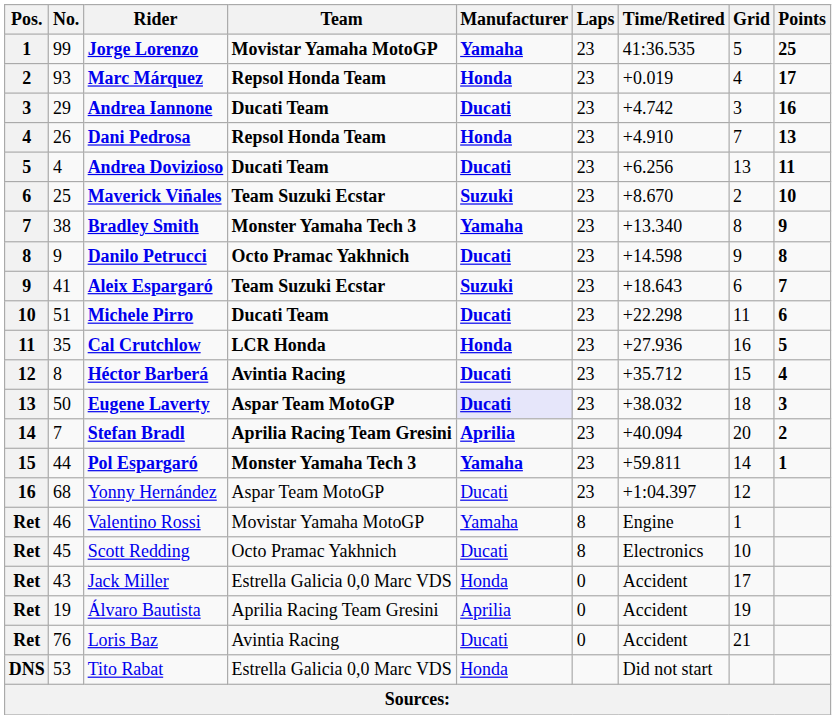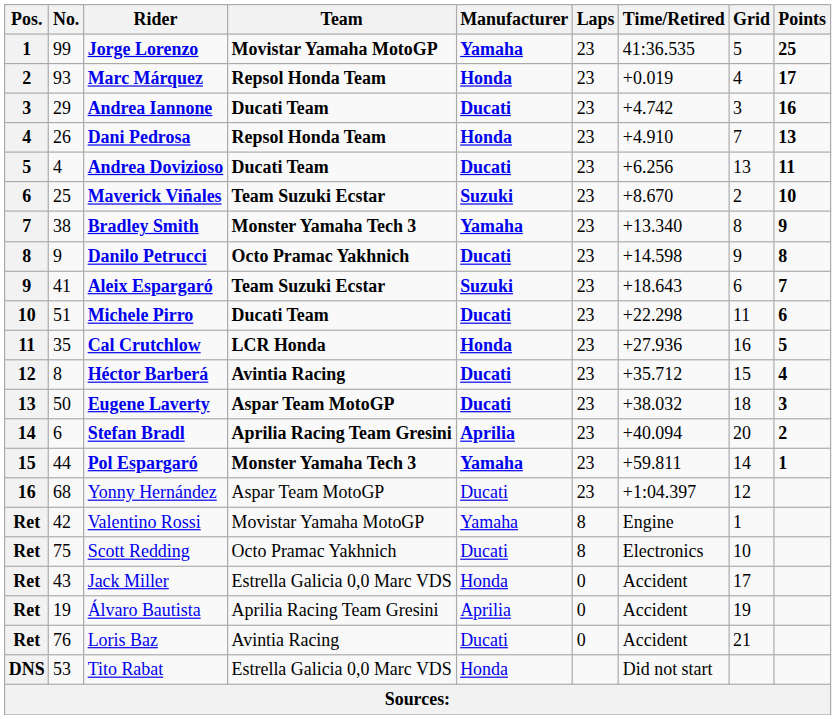Eugene Laverty | Manufacturer: lavender background -> no background
Stefan Bradl | No.: 7 -> 6
Valentino Rossi | No.: 46 -> 42
Scott Redding | No.: 45 -> 75
